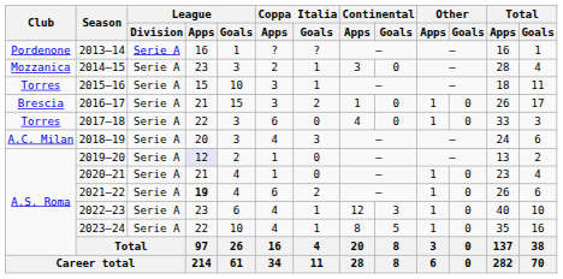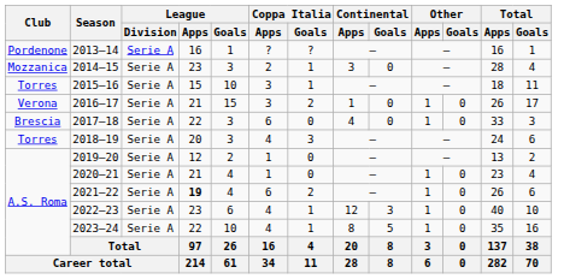2016–17 | Club: Brescia -> Verona
2017–18 | Club: Torres -> Brescia
2018–19 | Club: A.C. Milan -> Torres
2019–20 | League / Apps: lavender background -> no background
